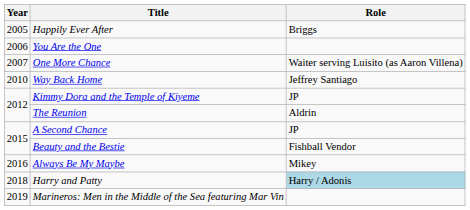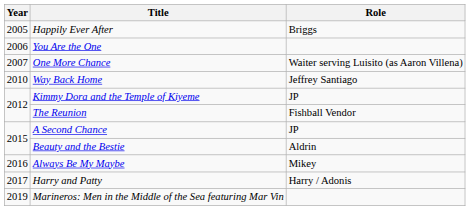The Reunion | Role: Aldrin -> Fishball Vendor
Beauty and the Bestie | Role: Fishball Vendor -> Aldrin
Harry and Patty | Year: 2018 -> 2017
Harry and Patty | Role: lightblue background -> no background
